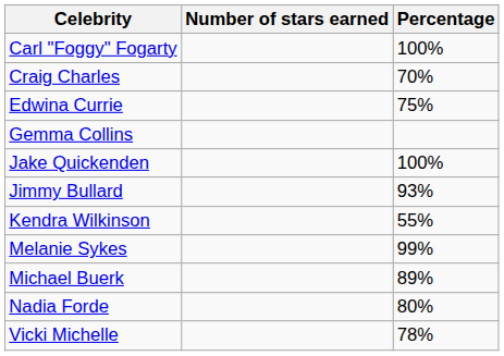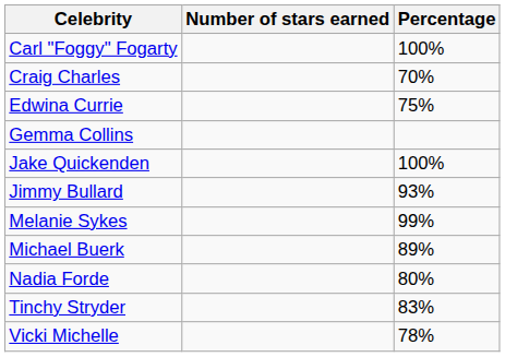- row: Kendra Wilkinson | 55%
+ row: Tinchy Stryder | 83%
